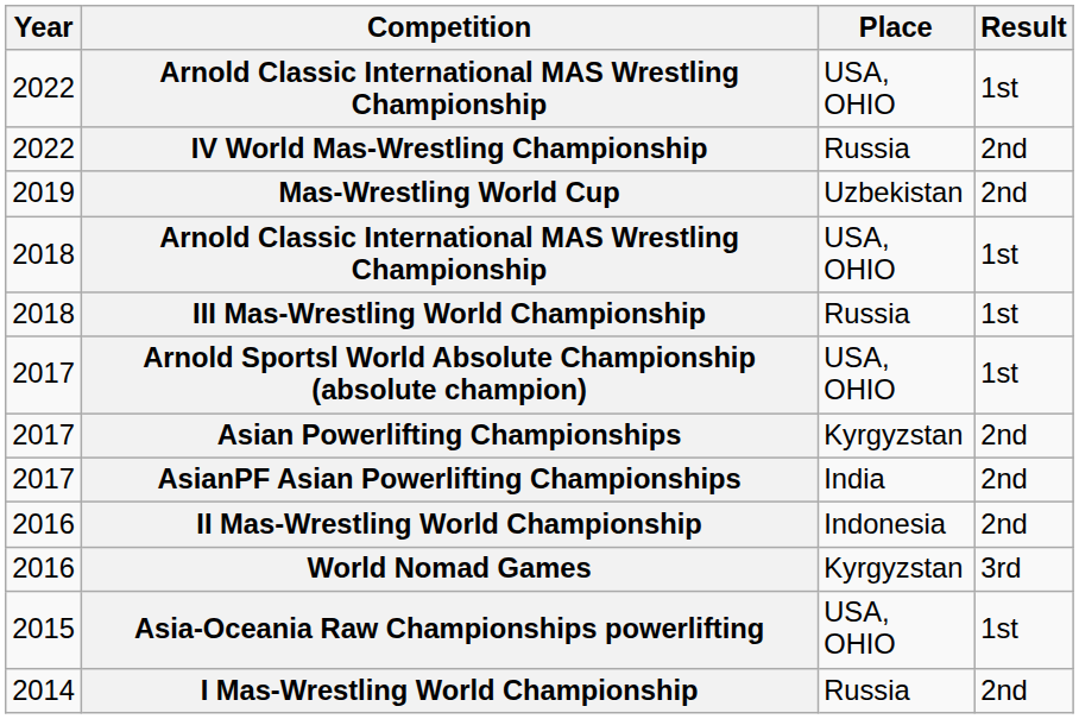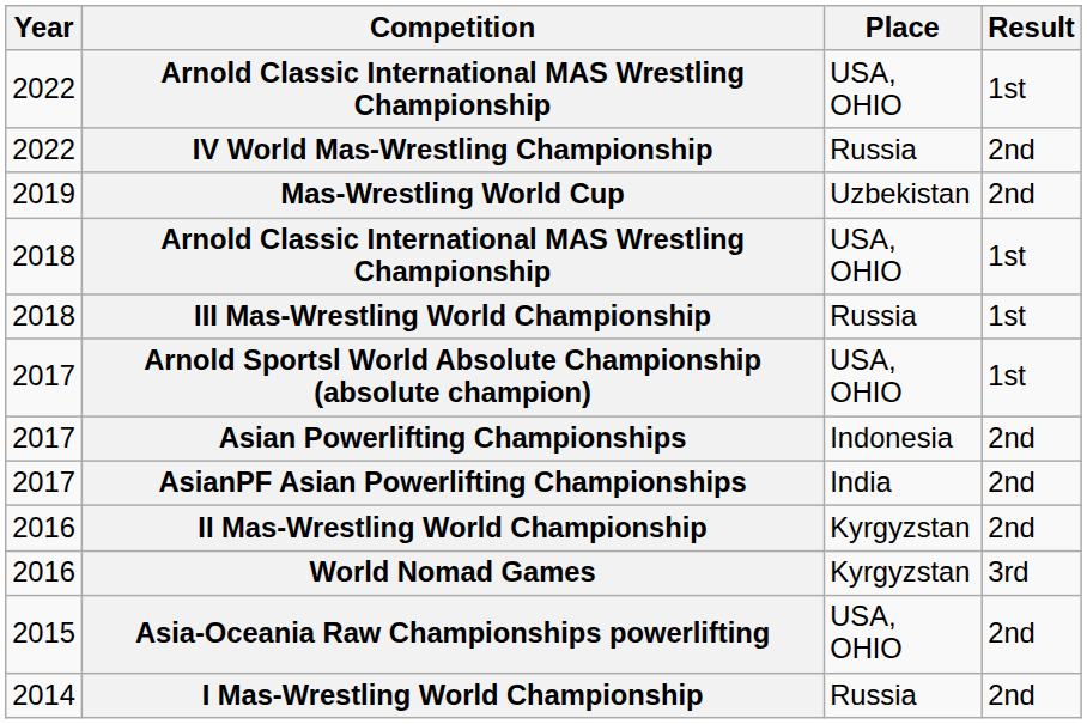Asian Powerlifting Championships | Place: Kyrgyzstan -> Indonesia
II Mas-Wrestling World Championship | Place: Indonesia -> Kyrgyzstan
Asia-Oceania Raw Championships powerlifting | Result: 1st -> 2nd
